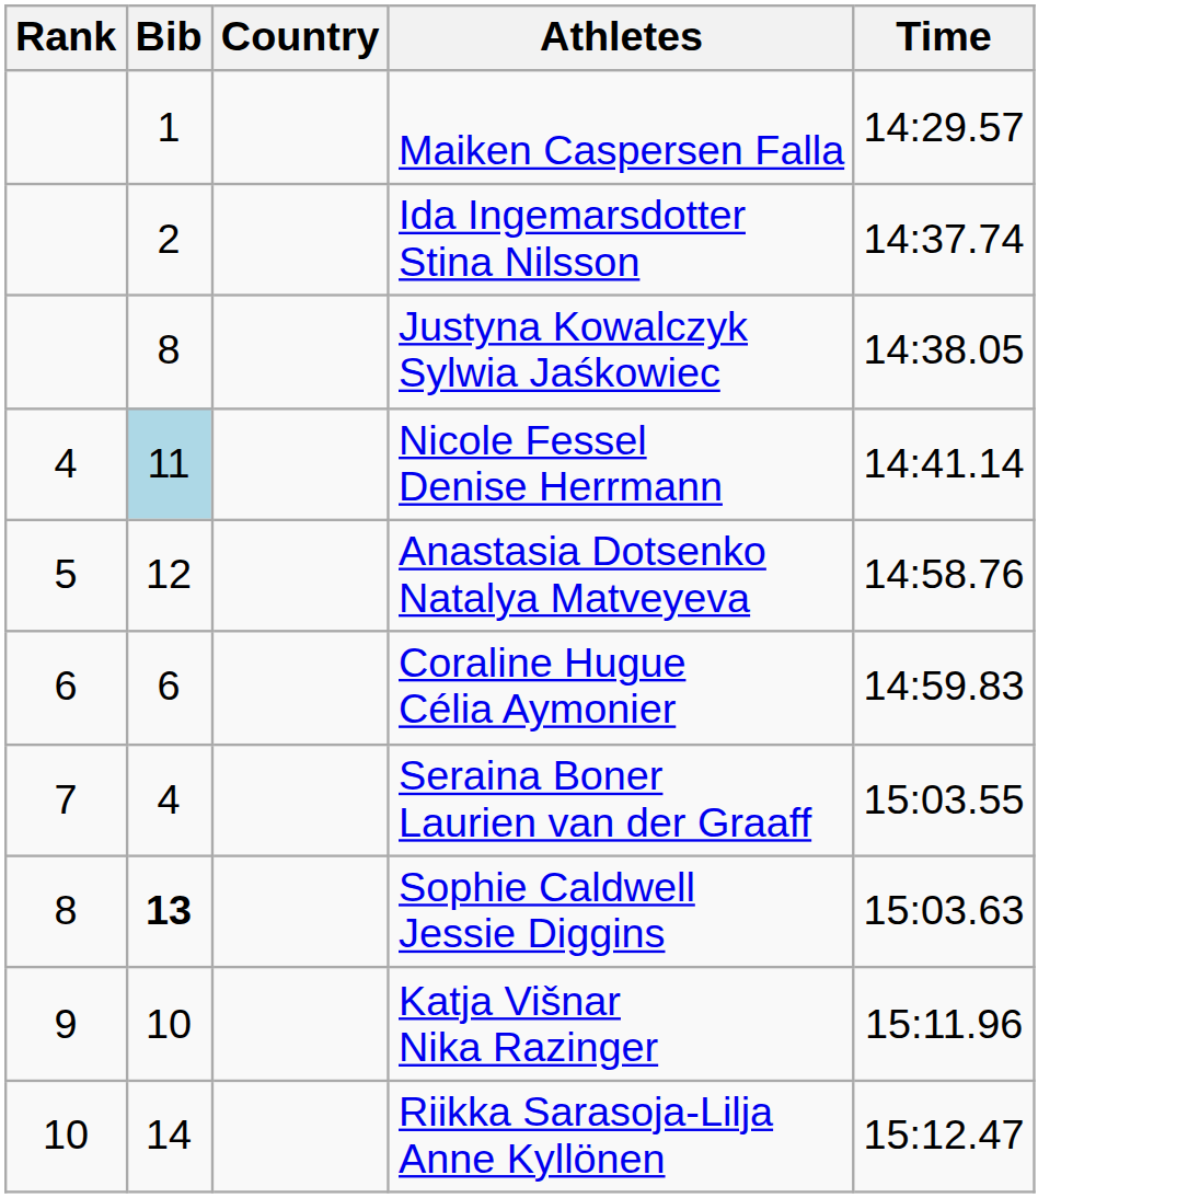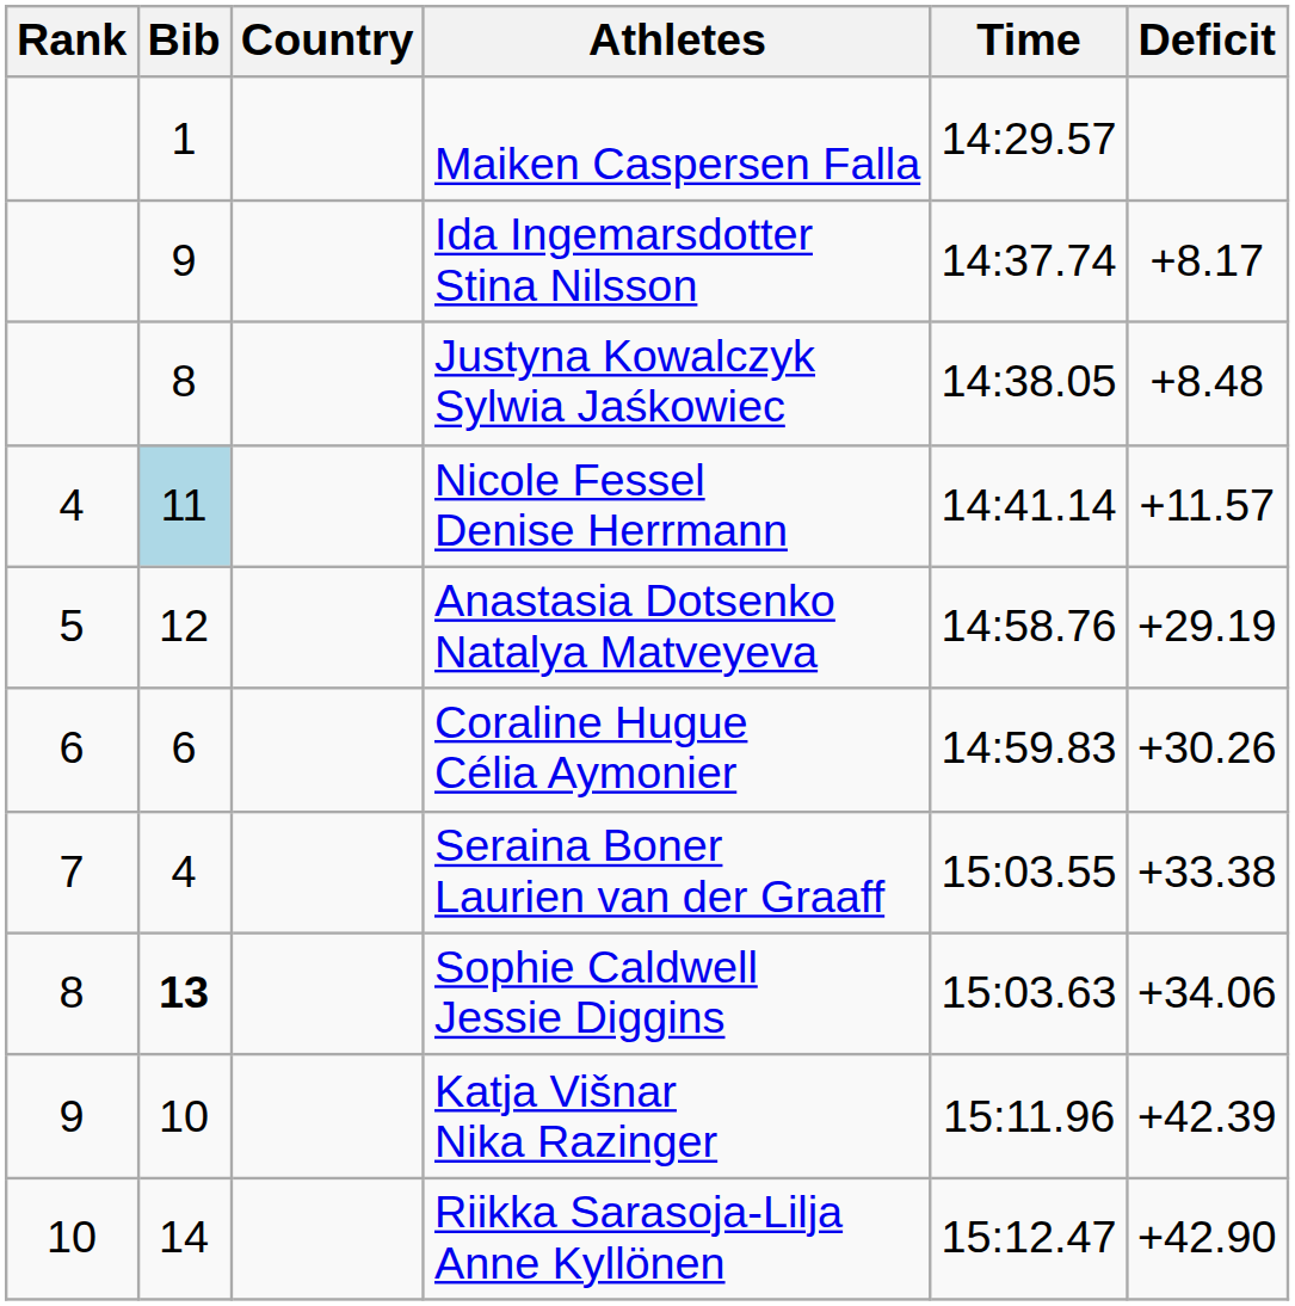+ column: Deficit | +8.17 | +8.48 | +11.57 | +29.19 | +30.26 | +33.38 | +34.06 | +42.39 | +42.90
Ida Ingemarsdotter Stina Nilsson | Bib: 2 -> 9
